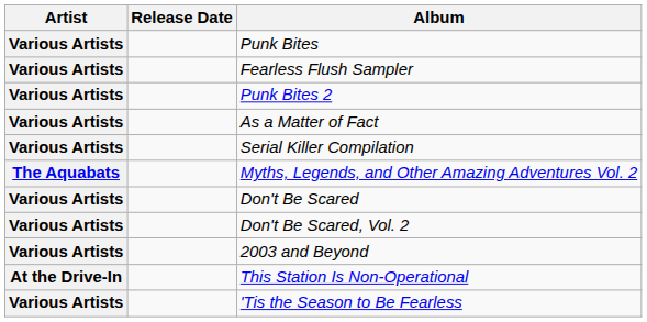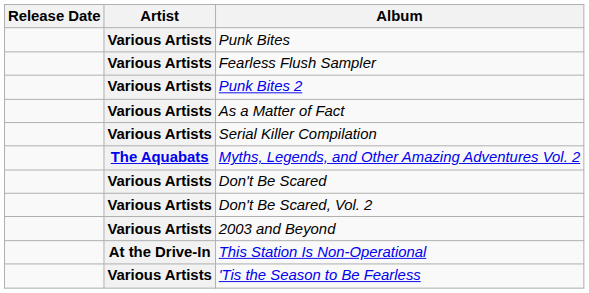columns swapped: Artist <-> Release Date
